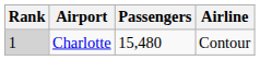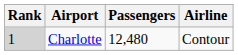Charlotte | Passengers: 15,480 -> 12,480
